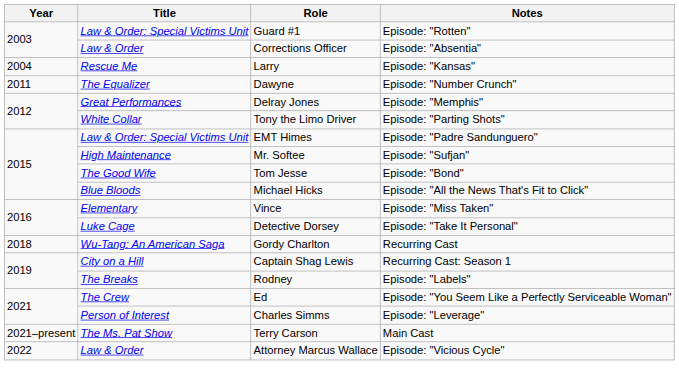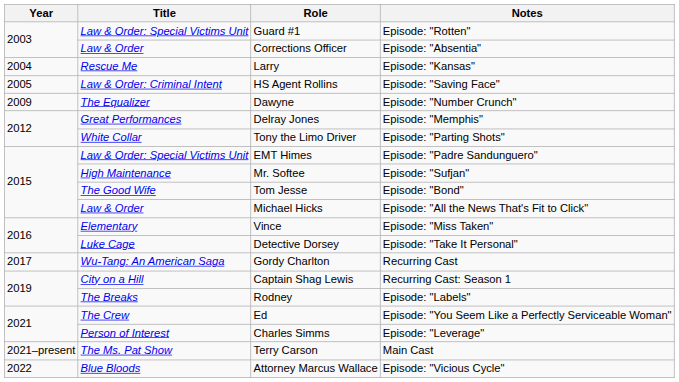+ row: 2005 | Law & Order: Criminal Intent | HS Agent Rollins | Episode: "Saving Face"
Dawyne | Year: 2011 -> 2009
Michael Hicks | Title: Blue Bloods -> Law & Order
Gordy Charlton | Year: 2018 -> 2017
Attorney Marcus Wallace | Title: Law & Order -> Blue Bloods
